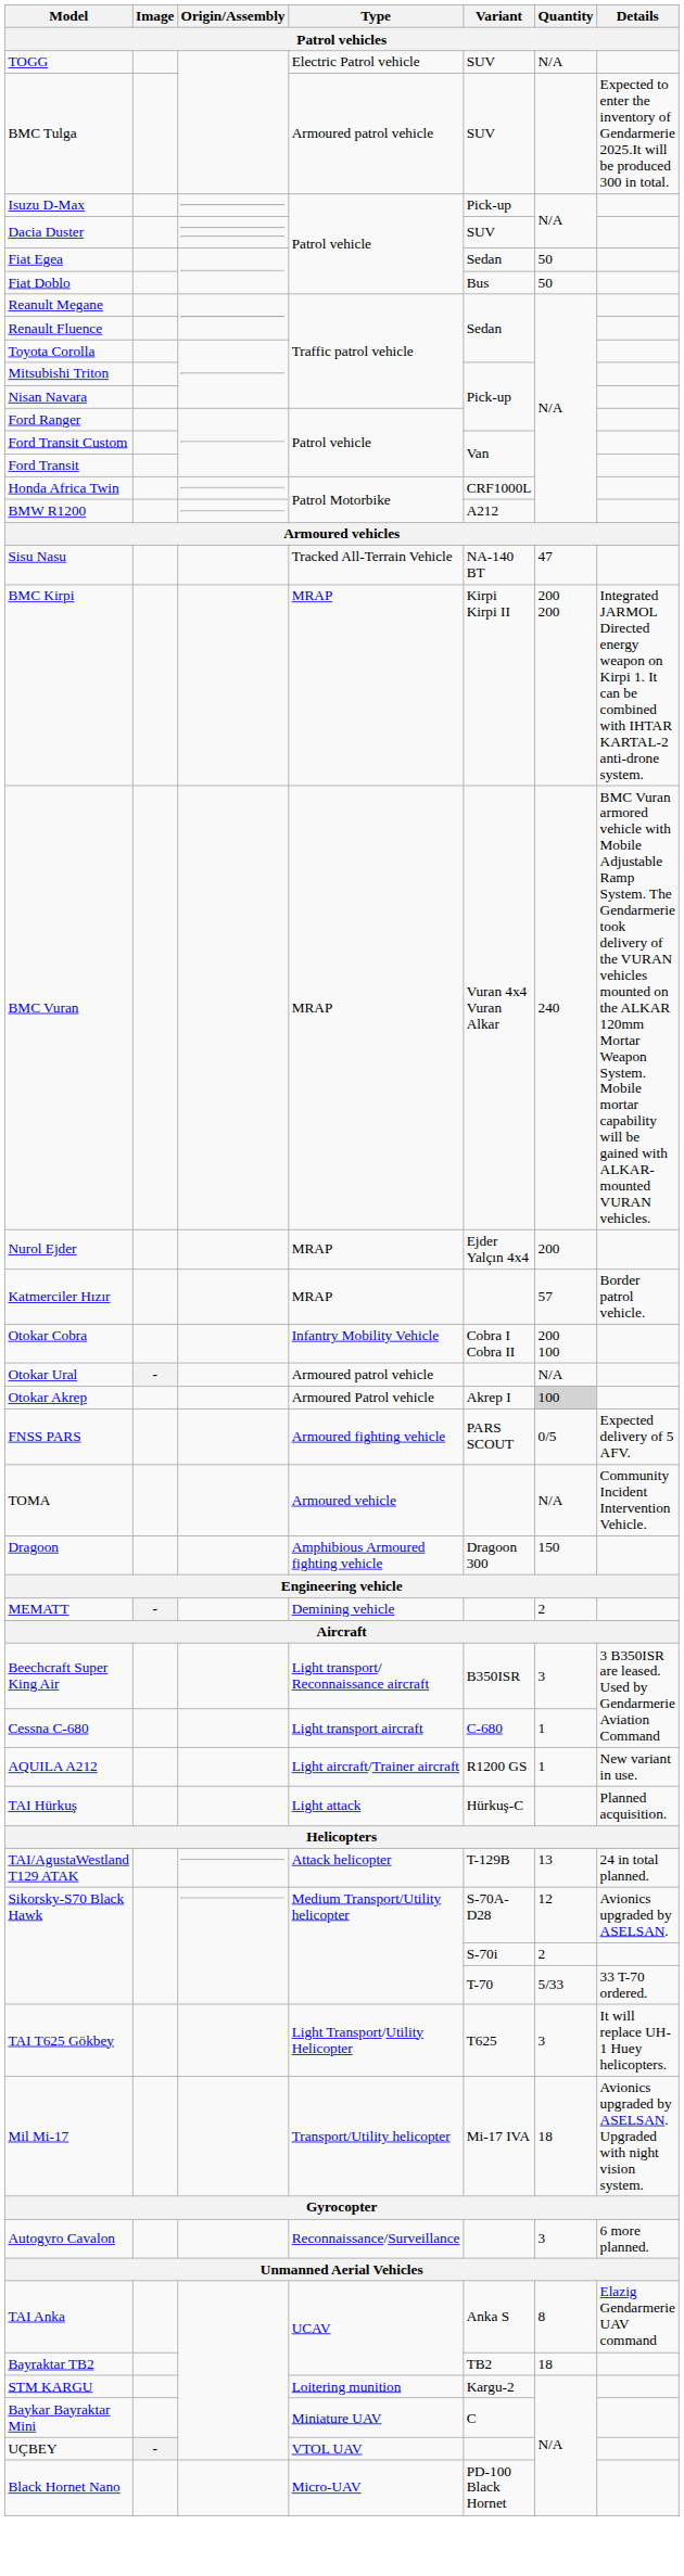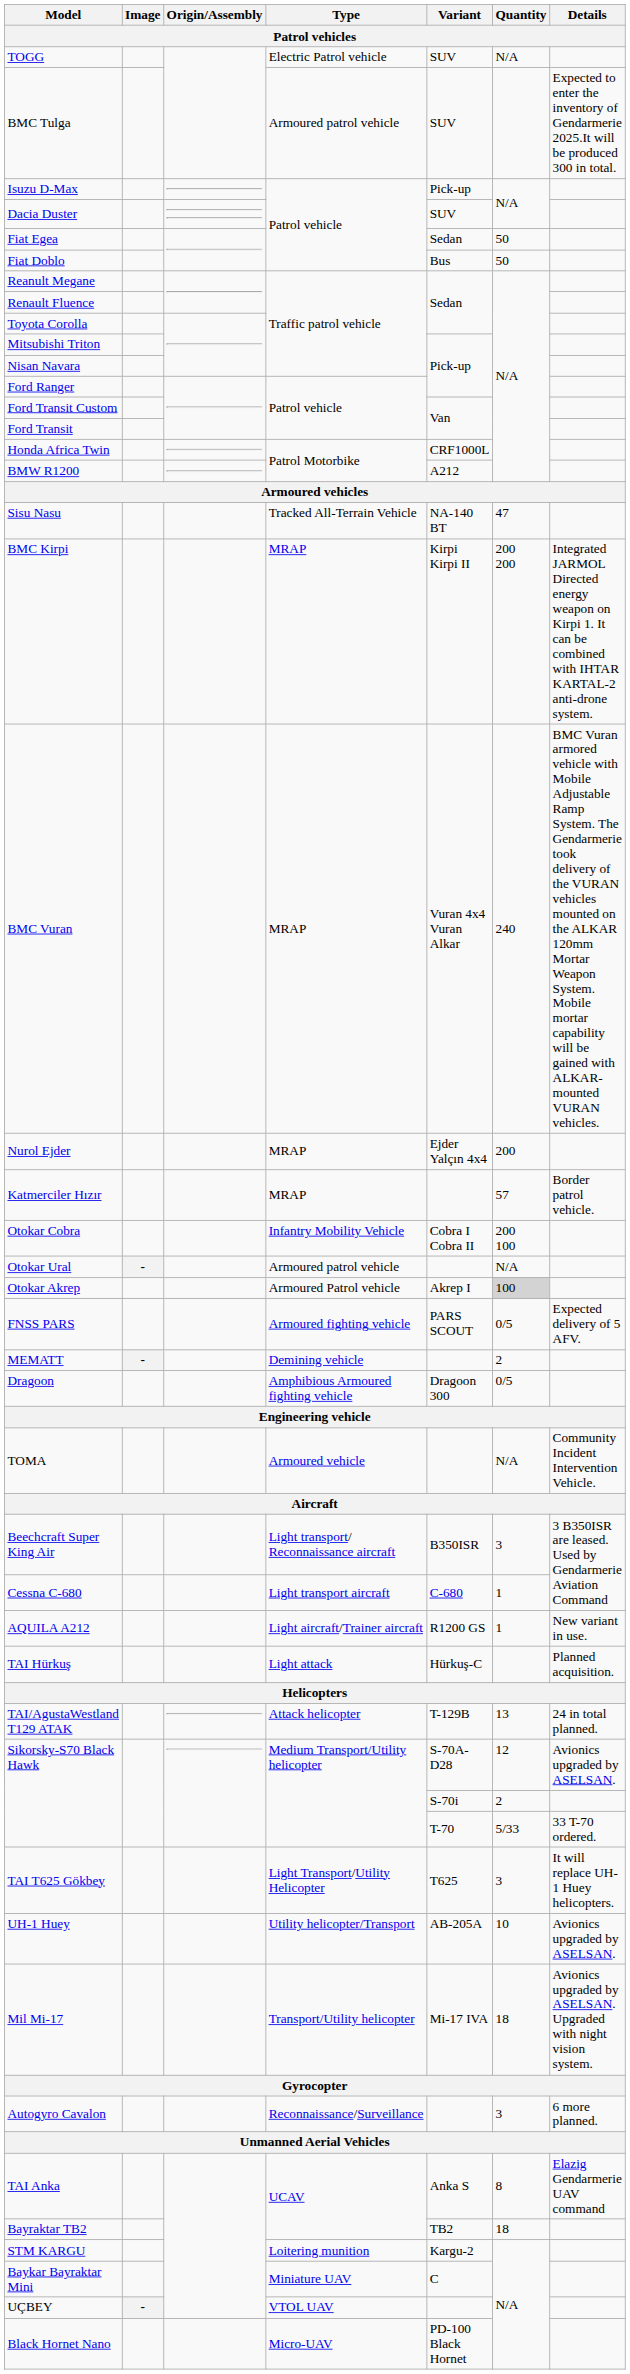rows swapped: TOMA <-> MEMATT
Dragoon | Quantity: 150 -> 0/5
+ row: UH-1 Huey | Utility helicopter/Transport | AB-205A | 10 | Avionics upgraded by ASELSAN.
